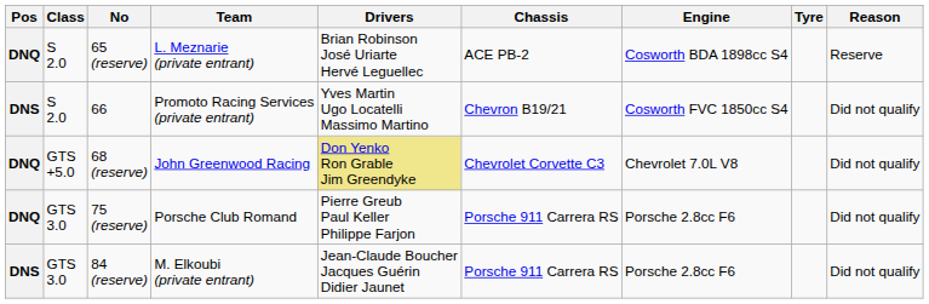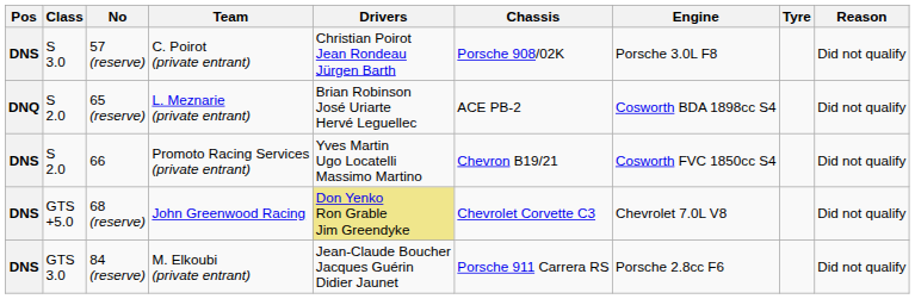+ row: DNS | S 3.0 | 57 (reserve) | C. Poirot (private entrant) | Christian Poirot Jean Rondeau Jürgen Barth | Porsche 908/02K | Porsche 3.0L F8 | Did not qualify
65 (reserve) | Reason: Reserve -> Did not qualify
68 (reserve) | Pos: DNQ -> DNS
- row: DNQ | GTS 3.0 | 75 (reserve) | Porsche Club Romand | Pierre Greub Paul Keller Philippe Farjon | Porsche 911 Carrera RS | Porsche 2.8cc F6 | Did not qualify
